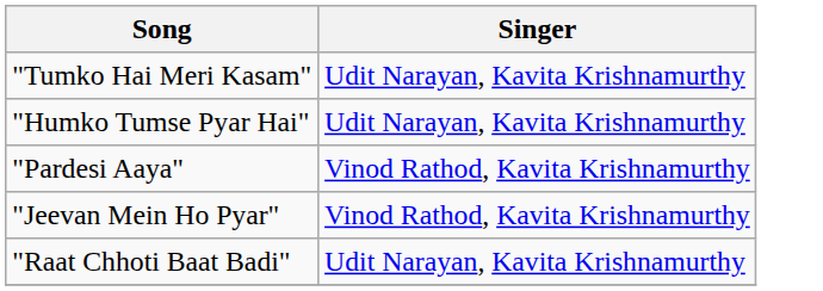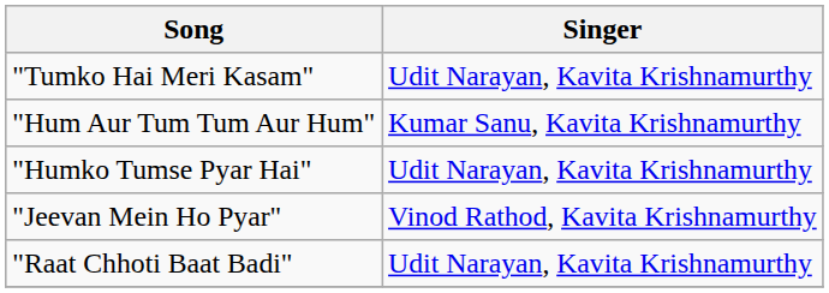+ row: "Hum Aur Tum Tum Aur Hum" | Kumar Sanu, Kavita Krishnamurthy
- row: "Pardesi Aaya" | Vinod Rathod, Kavita Krishnamurthy
